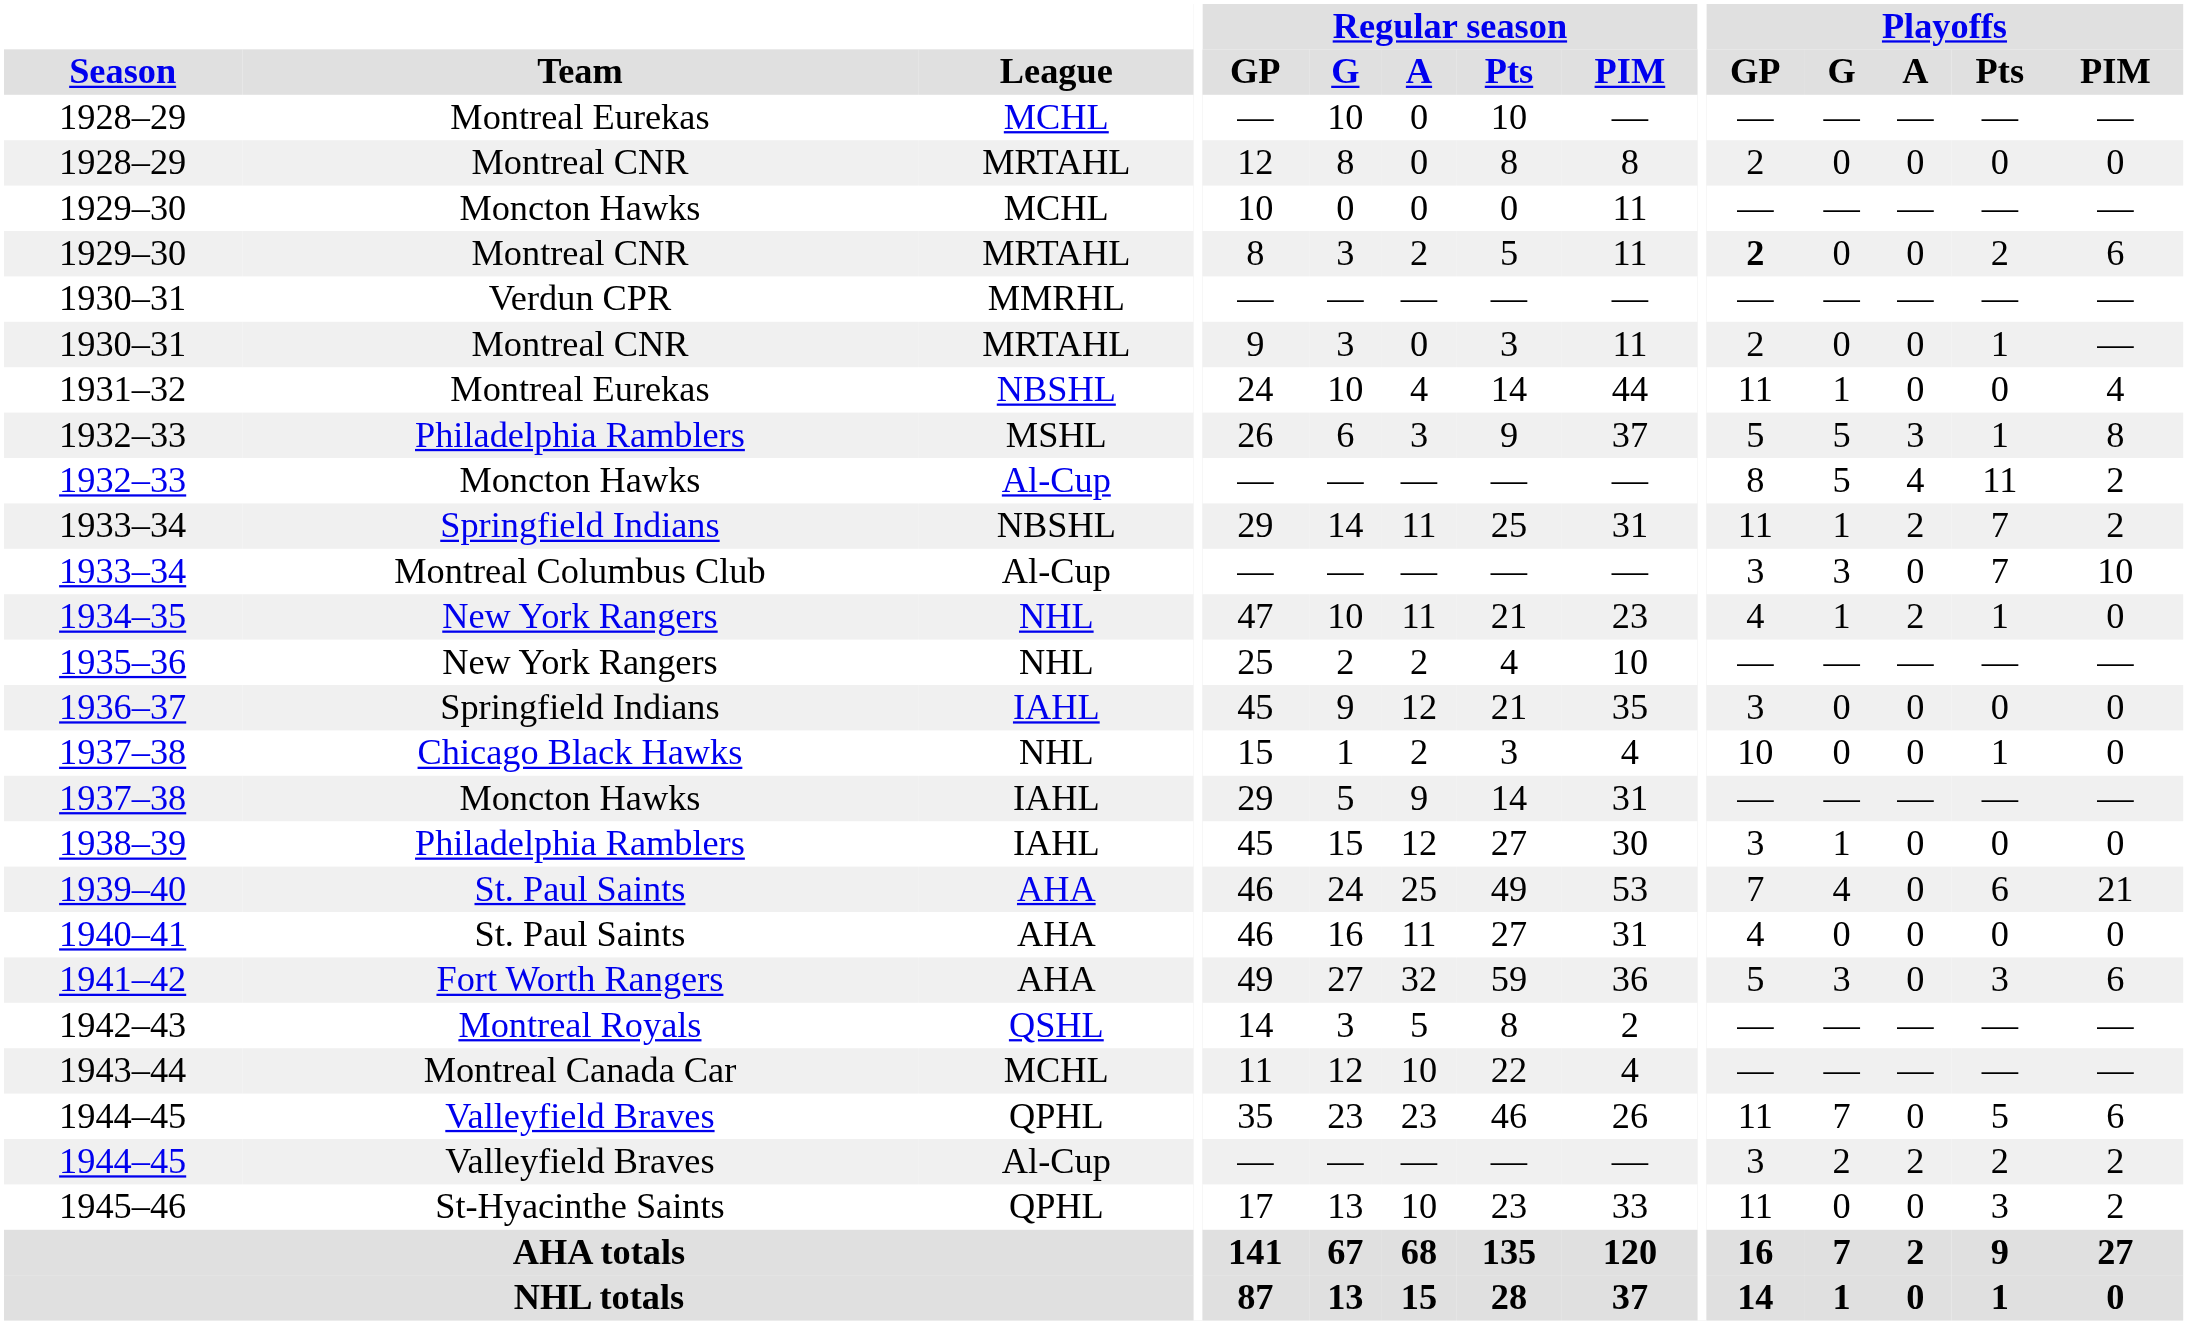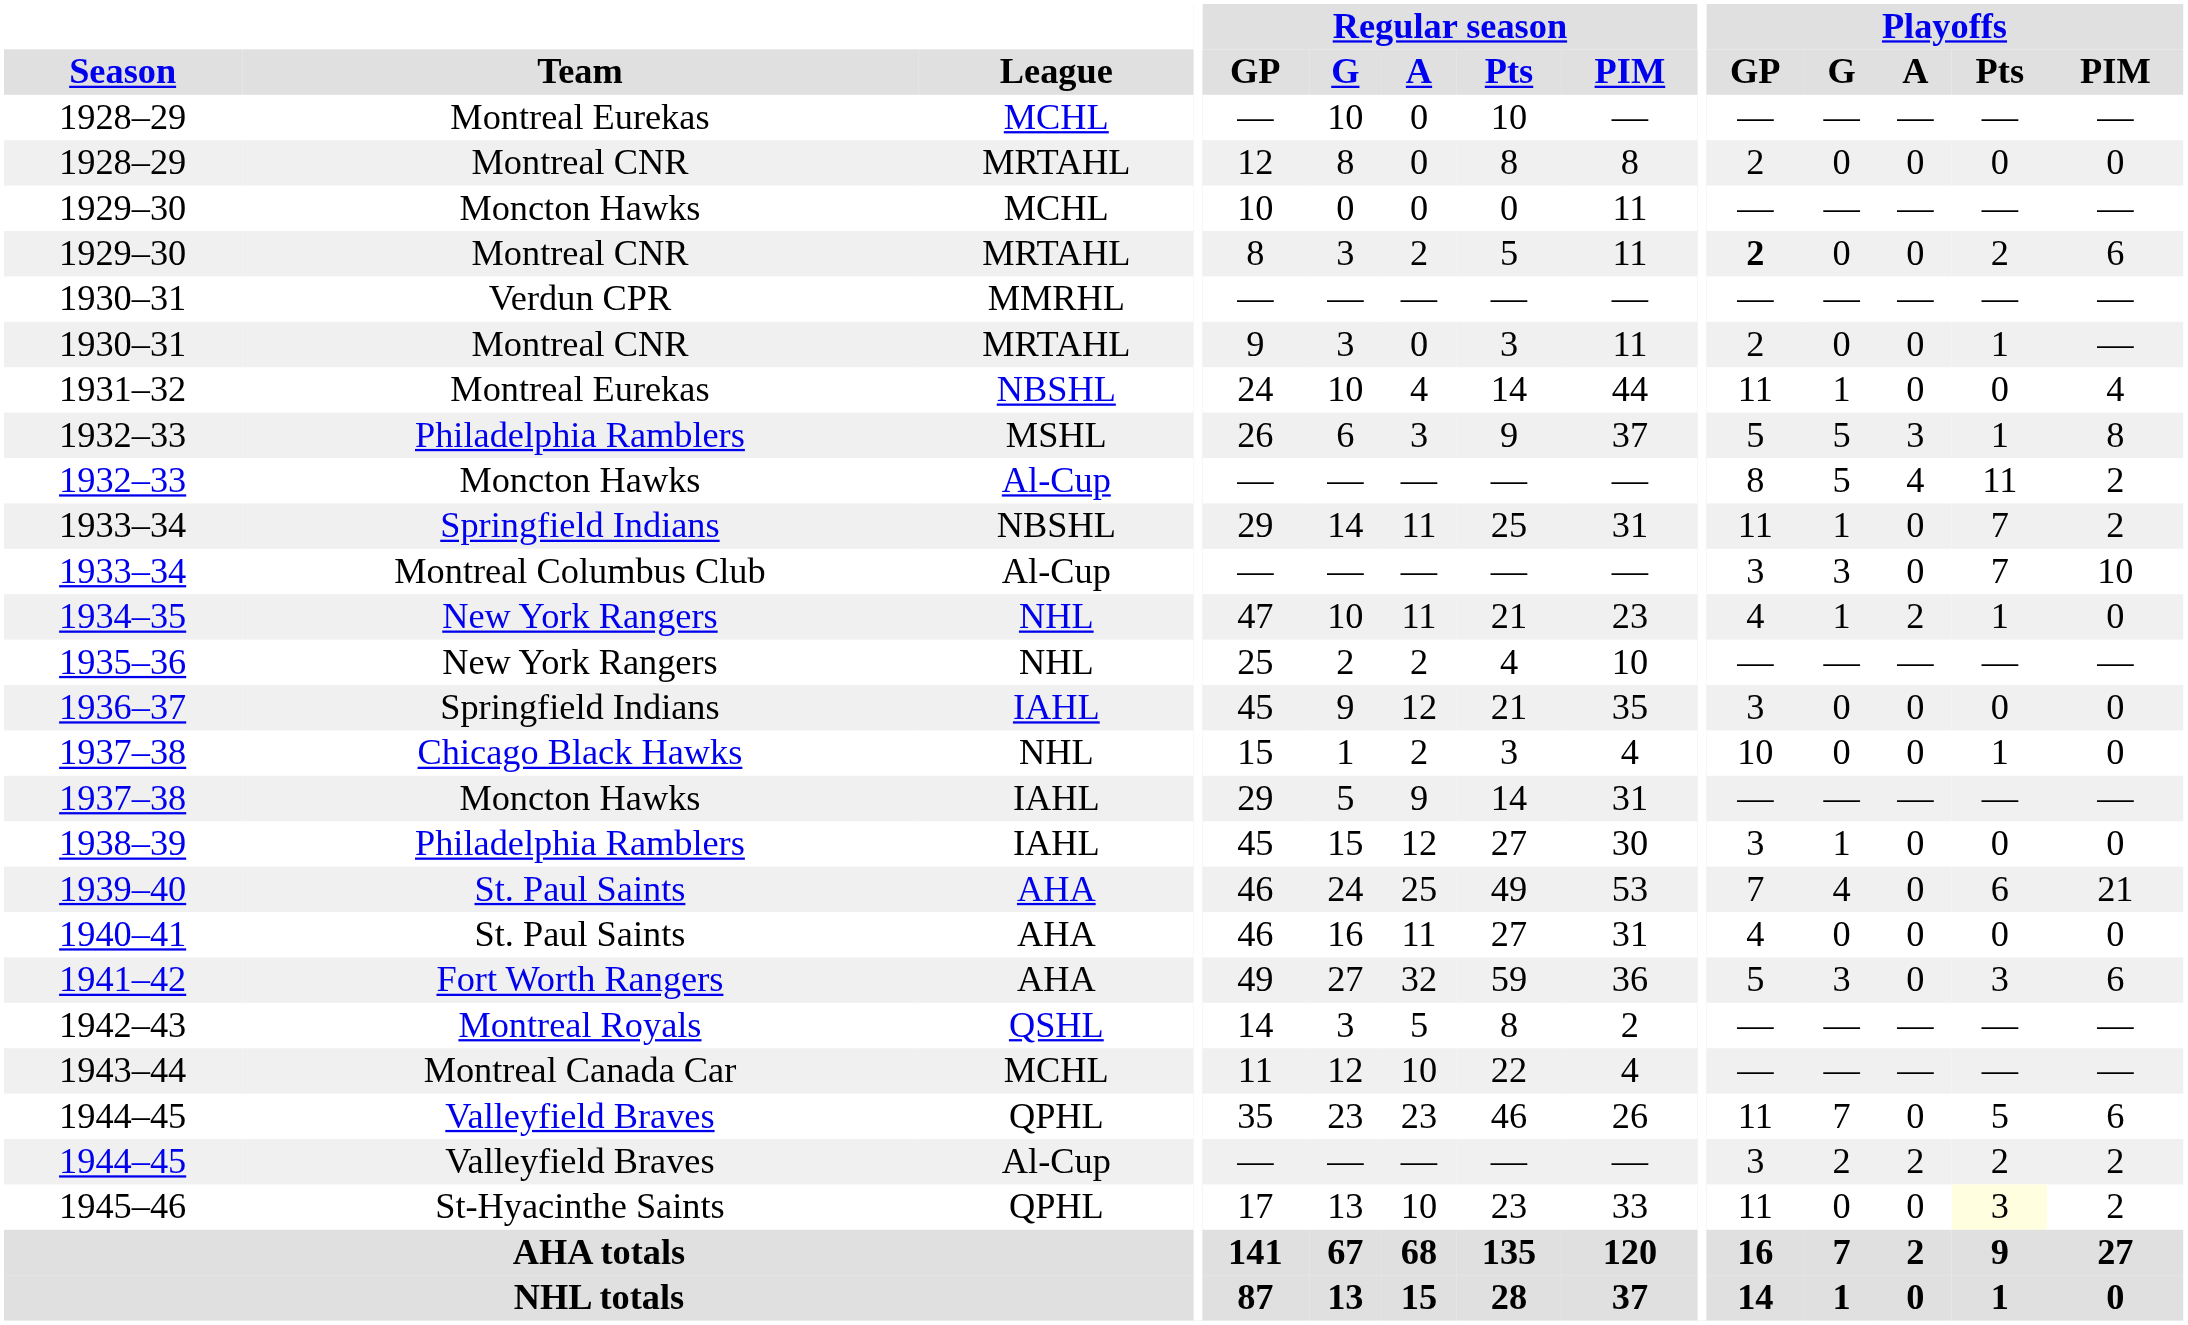1933–34 / NBSHL | Playoffs / A: 2 -> 0
1945–46 | Playoffs / Pts: no background -> lightyellow background
